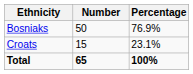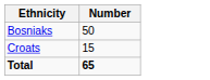- column: Percentage | 76.9% | 23.1% | 100%
